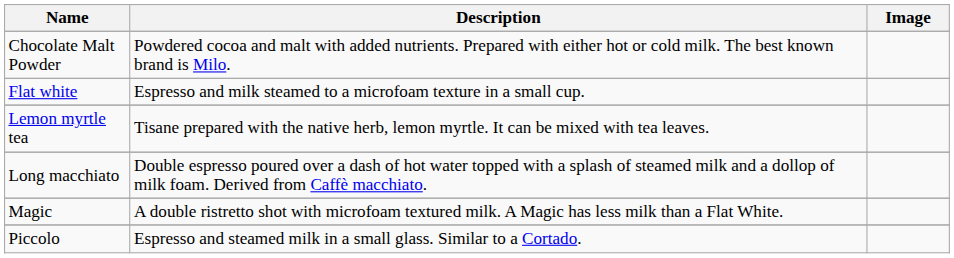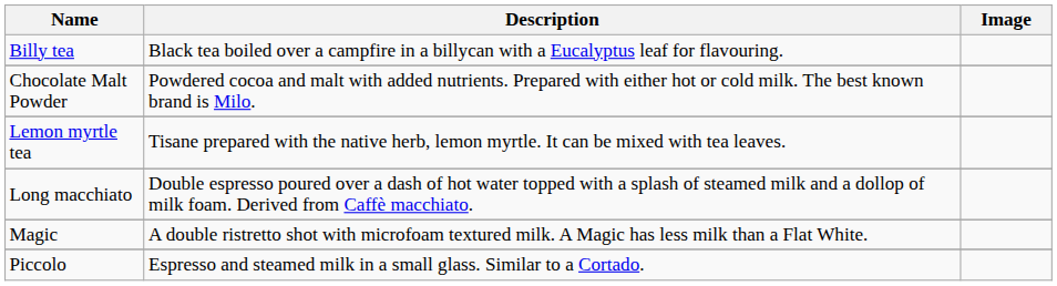+ row: Billy tea | Black tea boiled over a campfire in a billycan with a Eucalyptus leaf for flavouring.
- row: Flat white | Espresso and milk steamed to a microfoam texture in a small cup.
